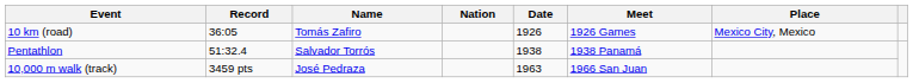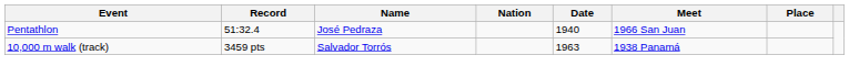- row: 10 km (road) | 36:05 | Tomás Zafiro | 1926 | 1926 Games | Mexico City, Mexico
Pentathlon | Name: Salvador Torrós -> José Pedraza
Pentathlon | Date: 1938 -> 1940
Pentathlon | Meet: 1938 Panamá -> 1966 San Juan
10,000 m walk (track) | Name: José Pedraza -> Salvador Torrós
10,000 m walk (track) | Meet: 1966 San Juan -> 1938 Panamá
